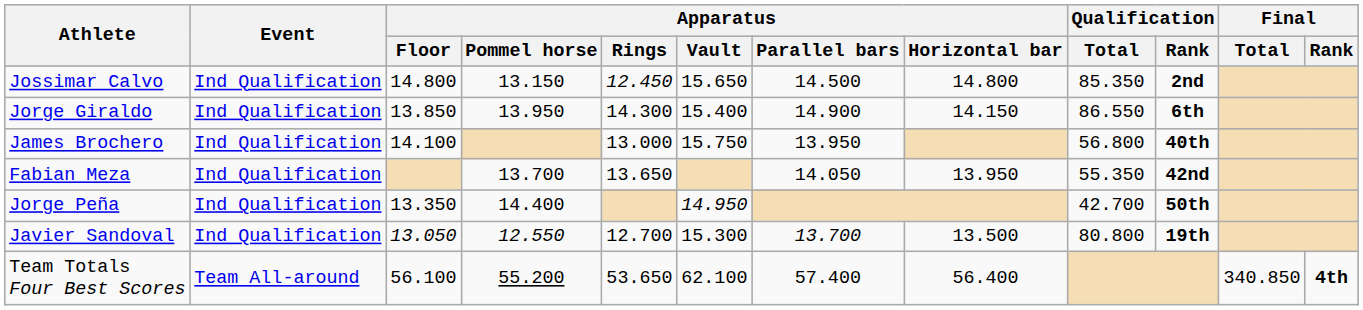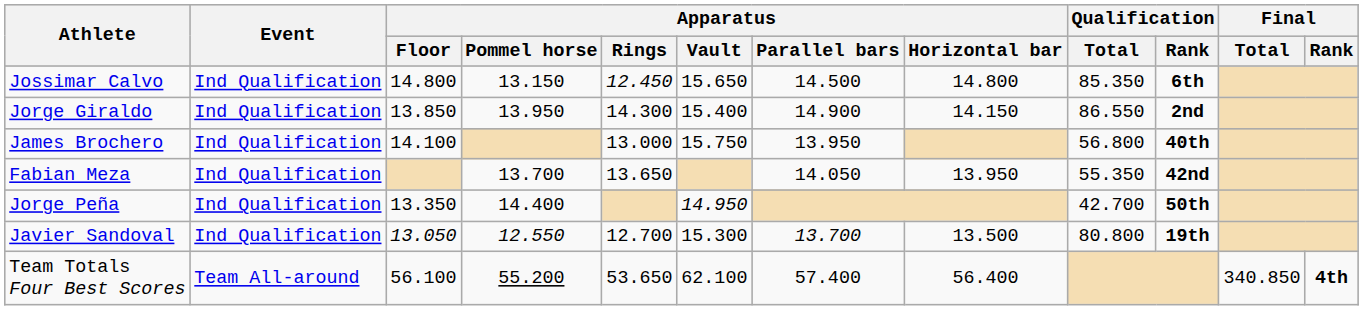Jossimar Calvo | Qualification / Rank: 2nd -> 6th
Jorge Giraldo | Qualification / Rank: 6th -> 2nd
